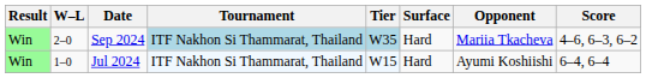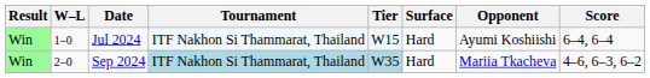rows swapped: Jul 2024 <-> Sep 2024
